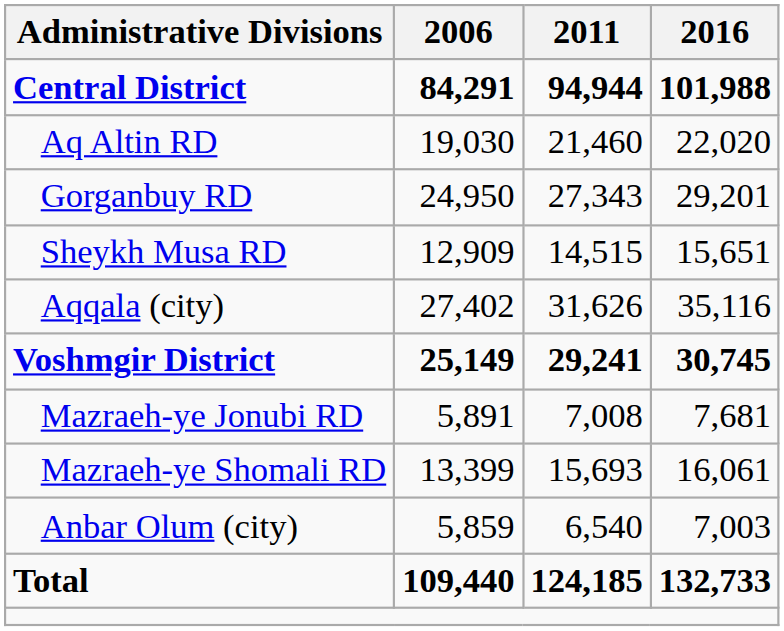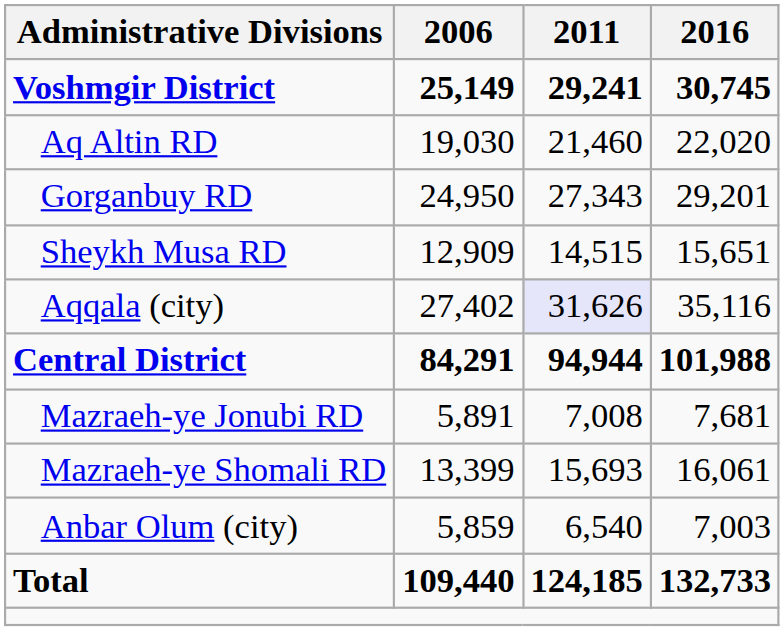rows swapped: Central District <-> Voshmgir District
Aqqala (city) | 2011: no background -> lavender background
